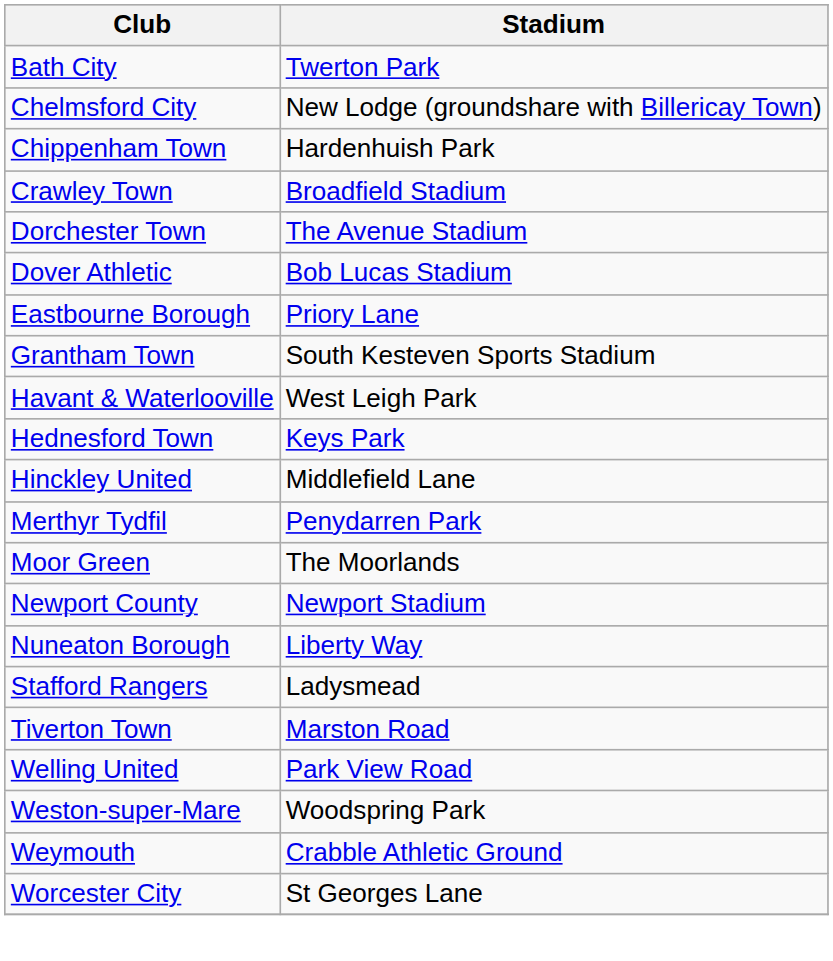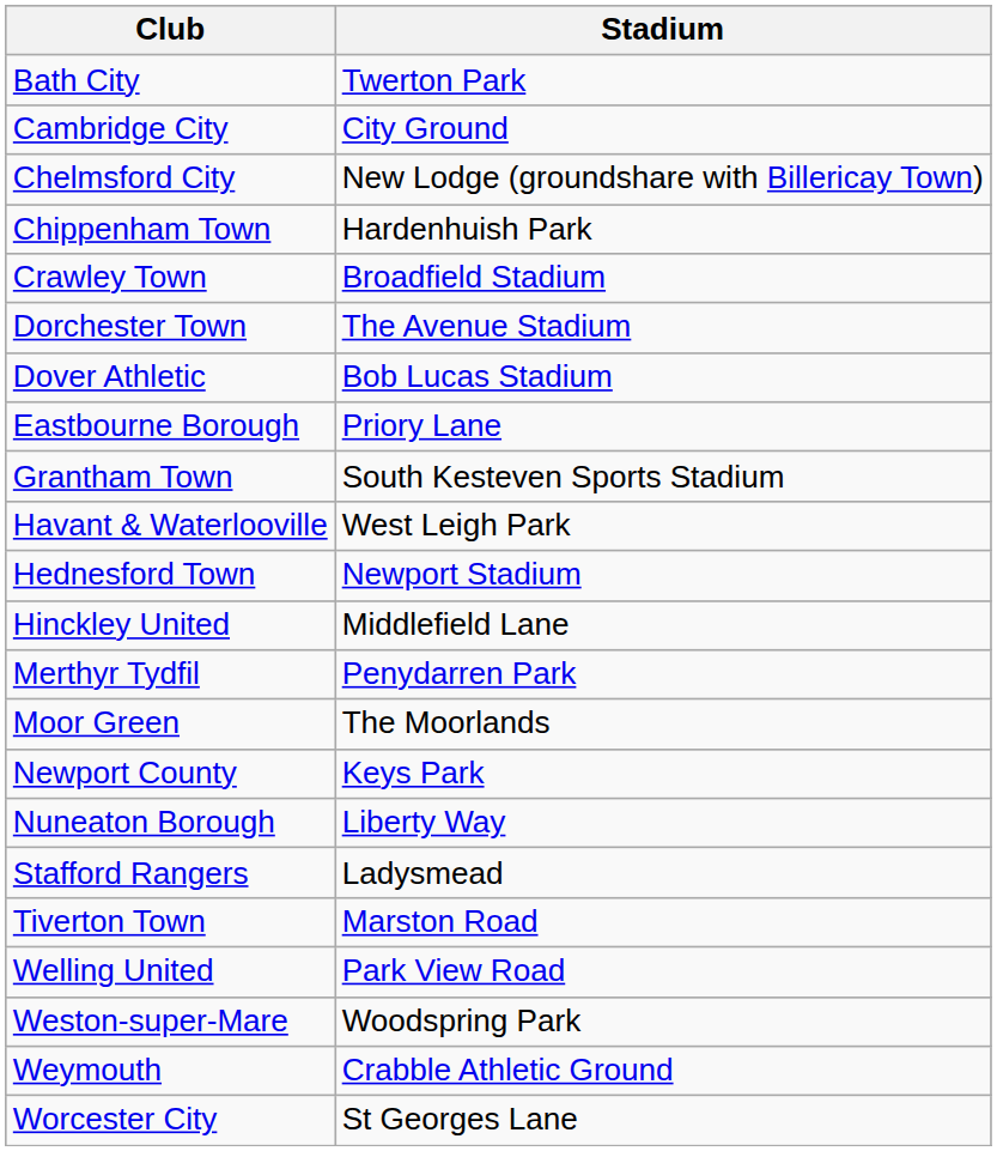+ row: Cambridge City | City Ground
Hednesford Town | Stadium: Keys Park -> Newport Stadium
Newport County | Stadium: Newport Stadium -> Keys Park
